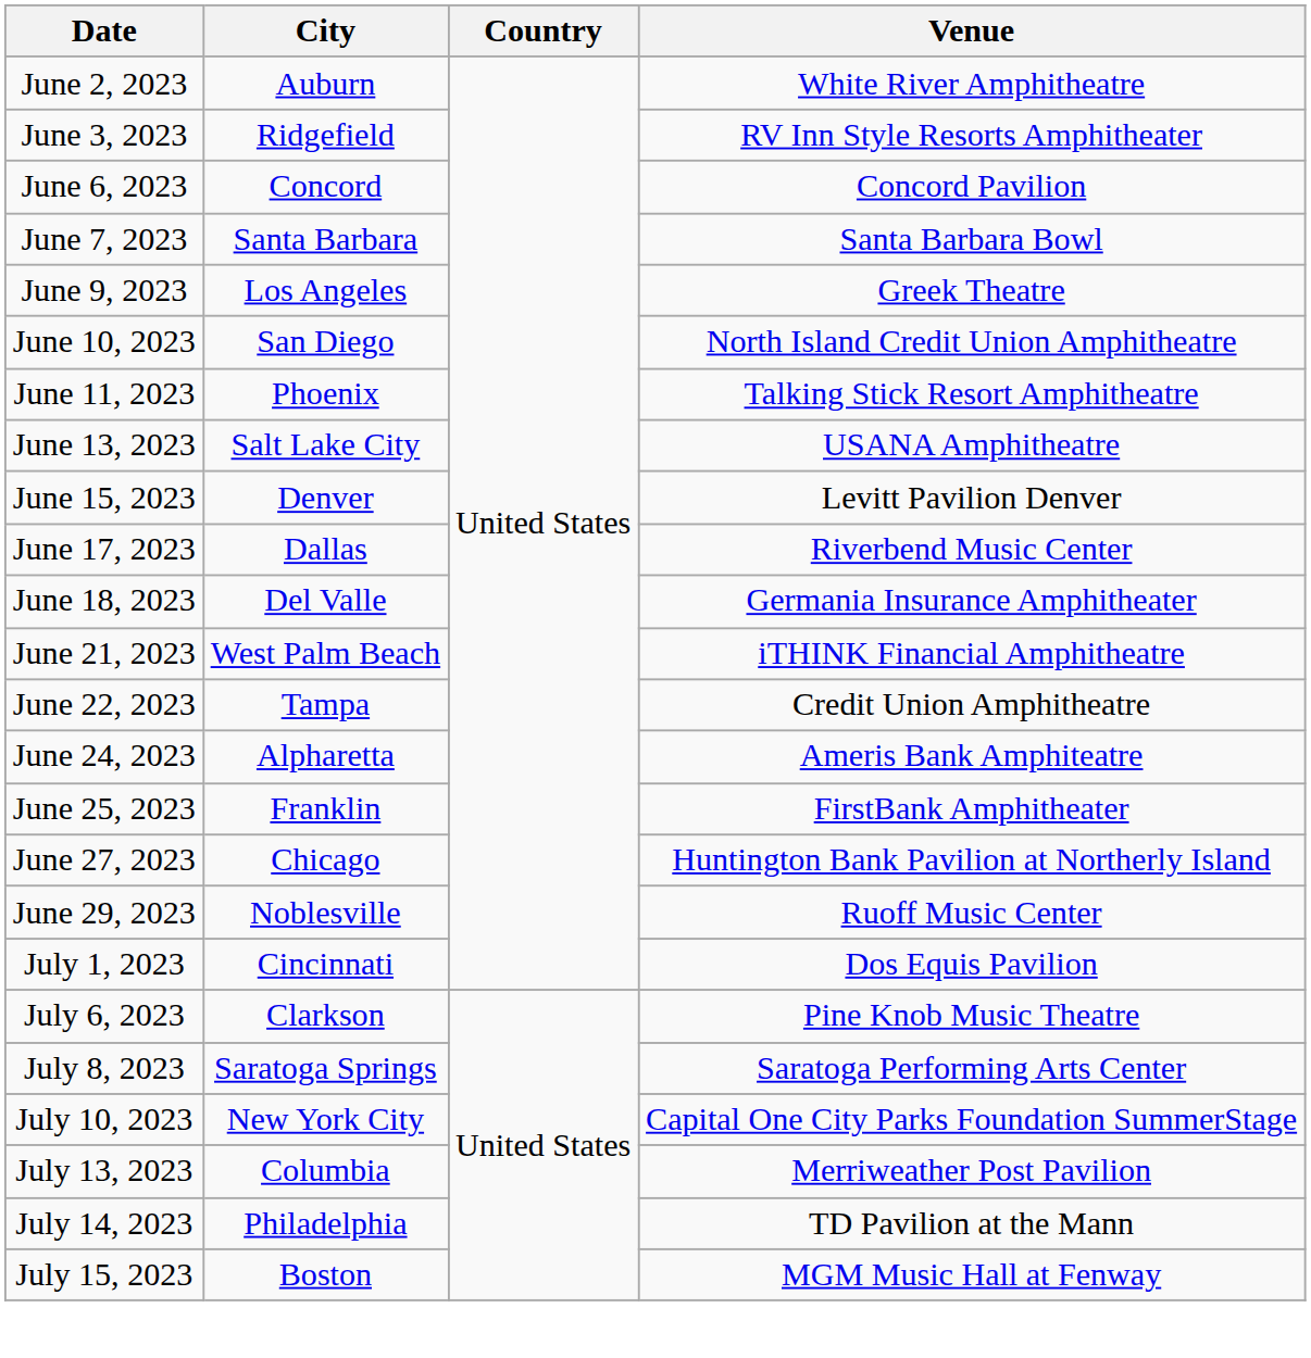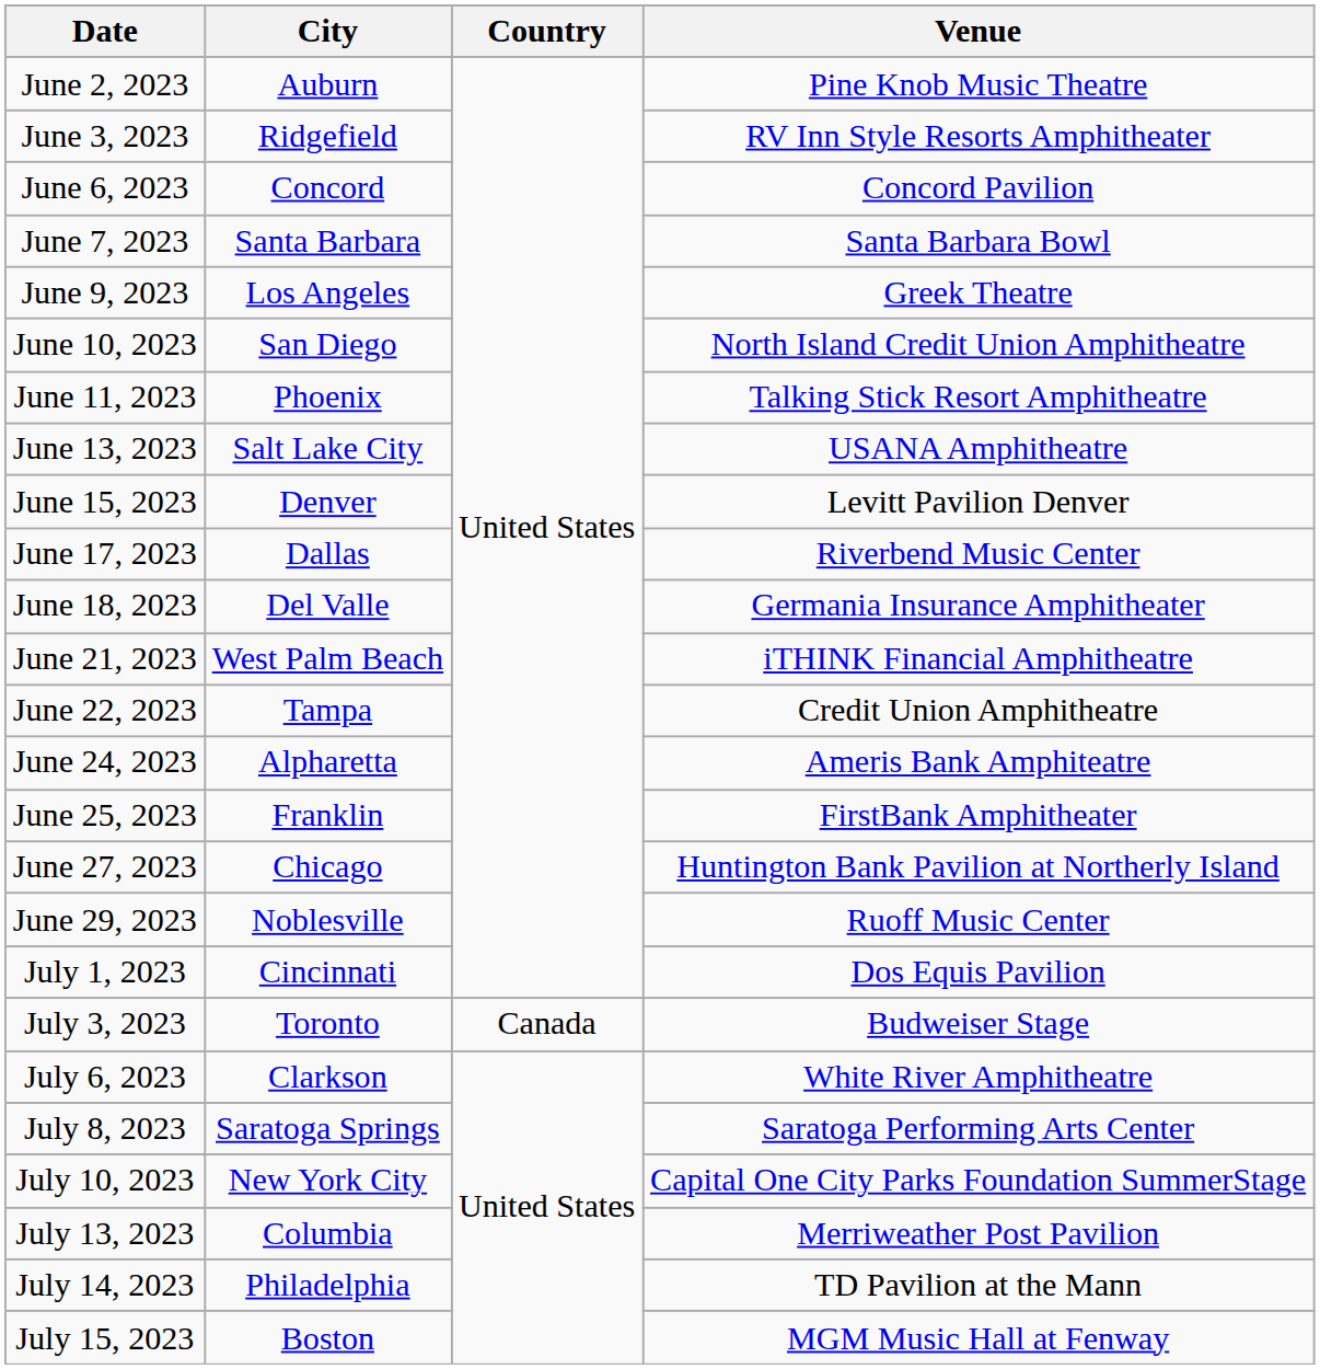June 2, 2023 | Venue: White River Amphitheatre -> Pine Knob Music Theatre
+ row: July 3, 2023 | Toronto | Canada | Budweiser Stage
July 6, 2023 | Venue: Pine Knob Music Theatre -> White River Amphitheatre
